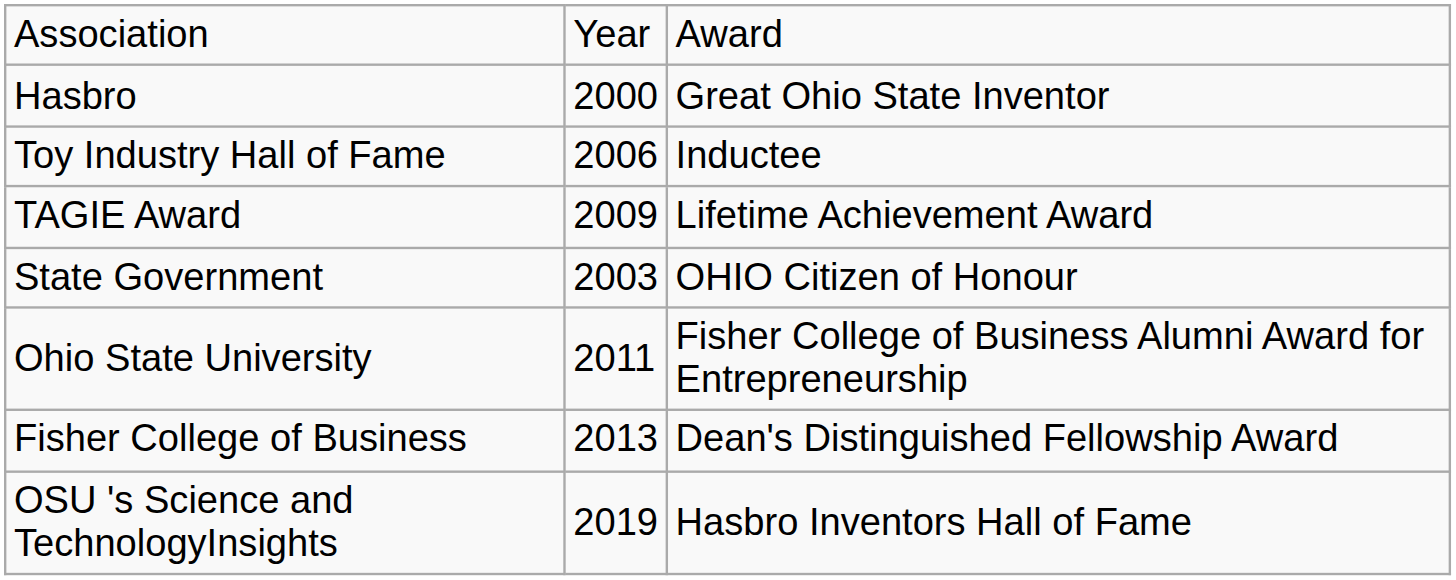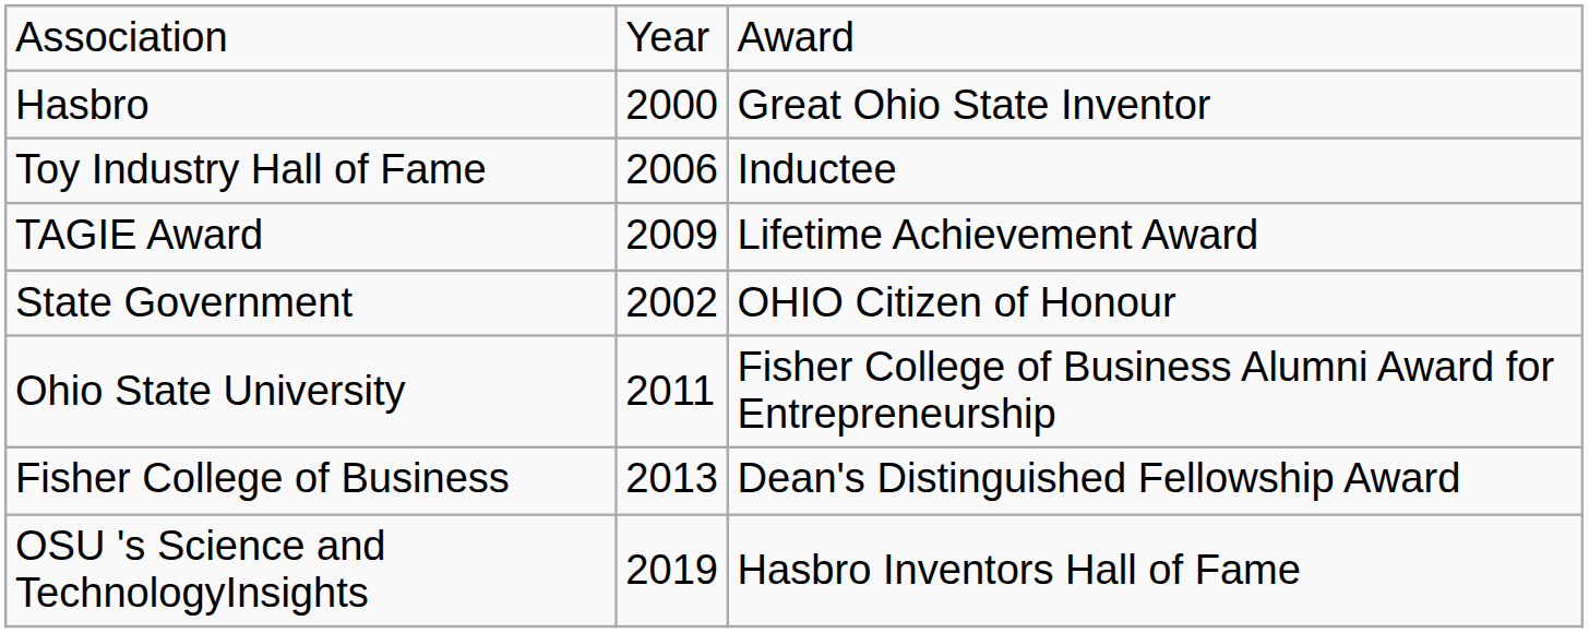State Government | column 2: 2003 -> 2002
